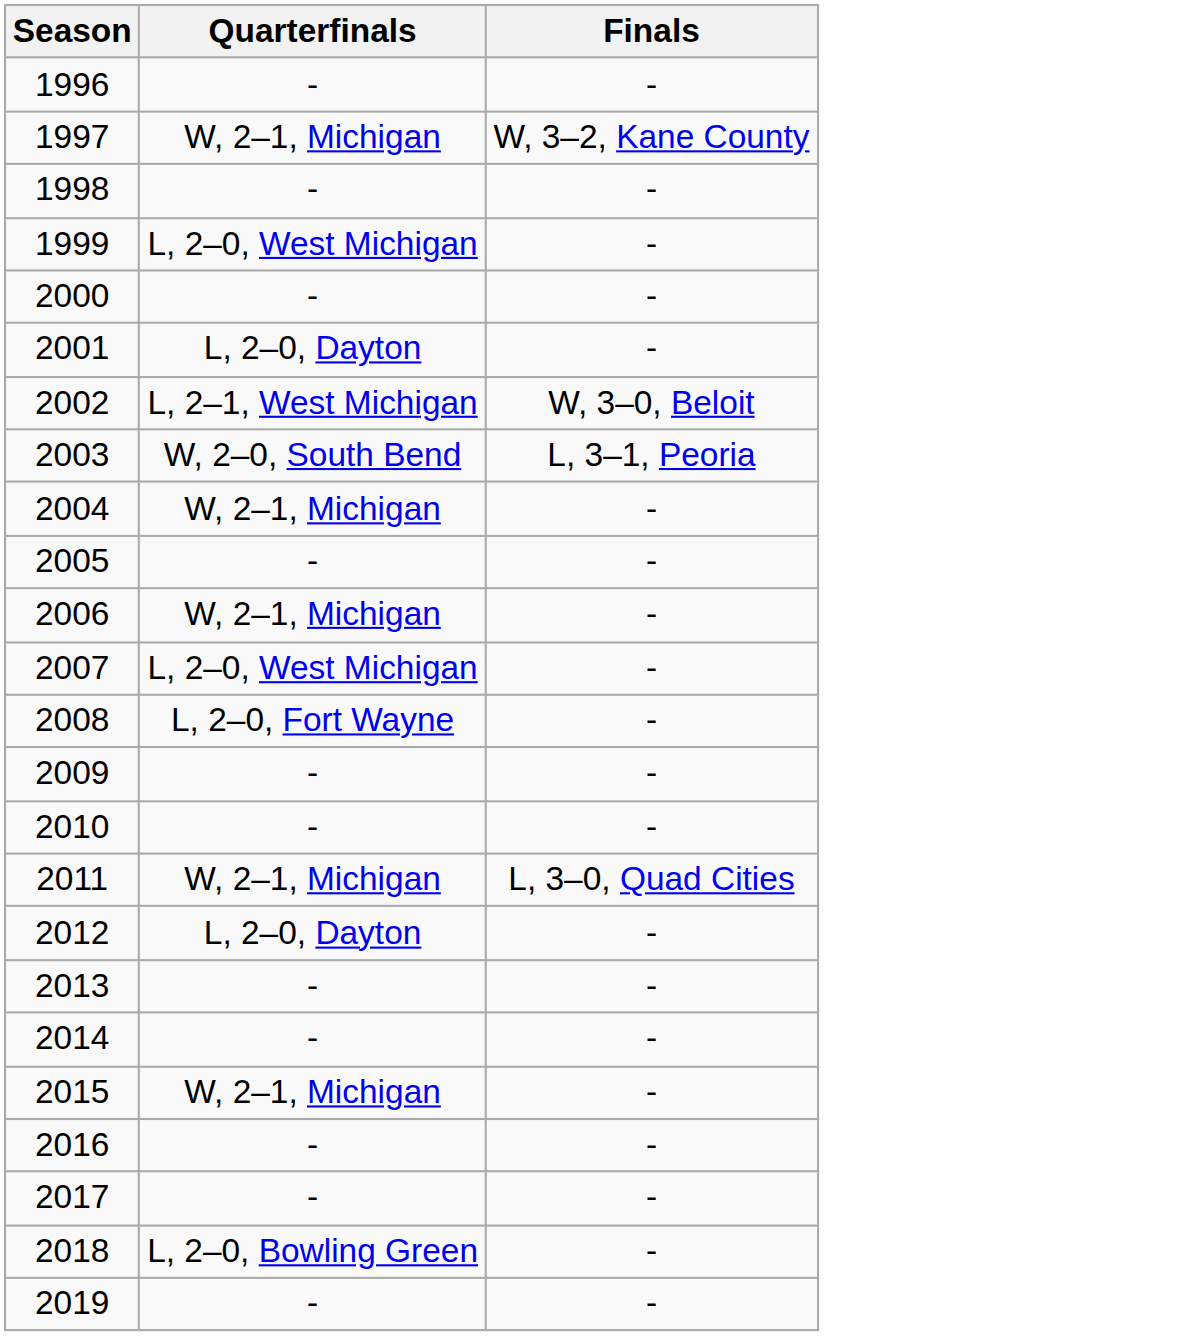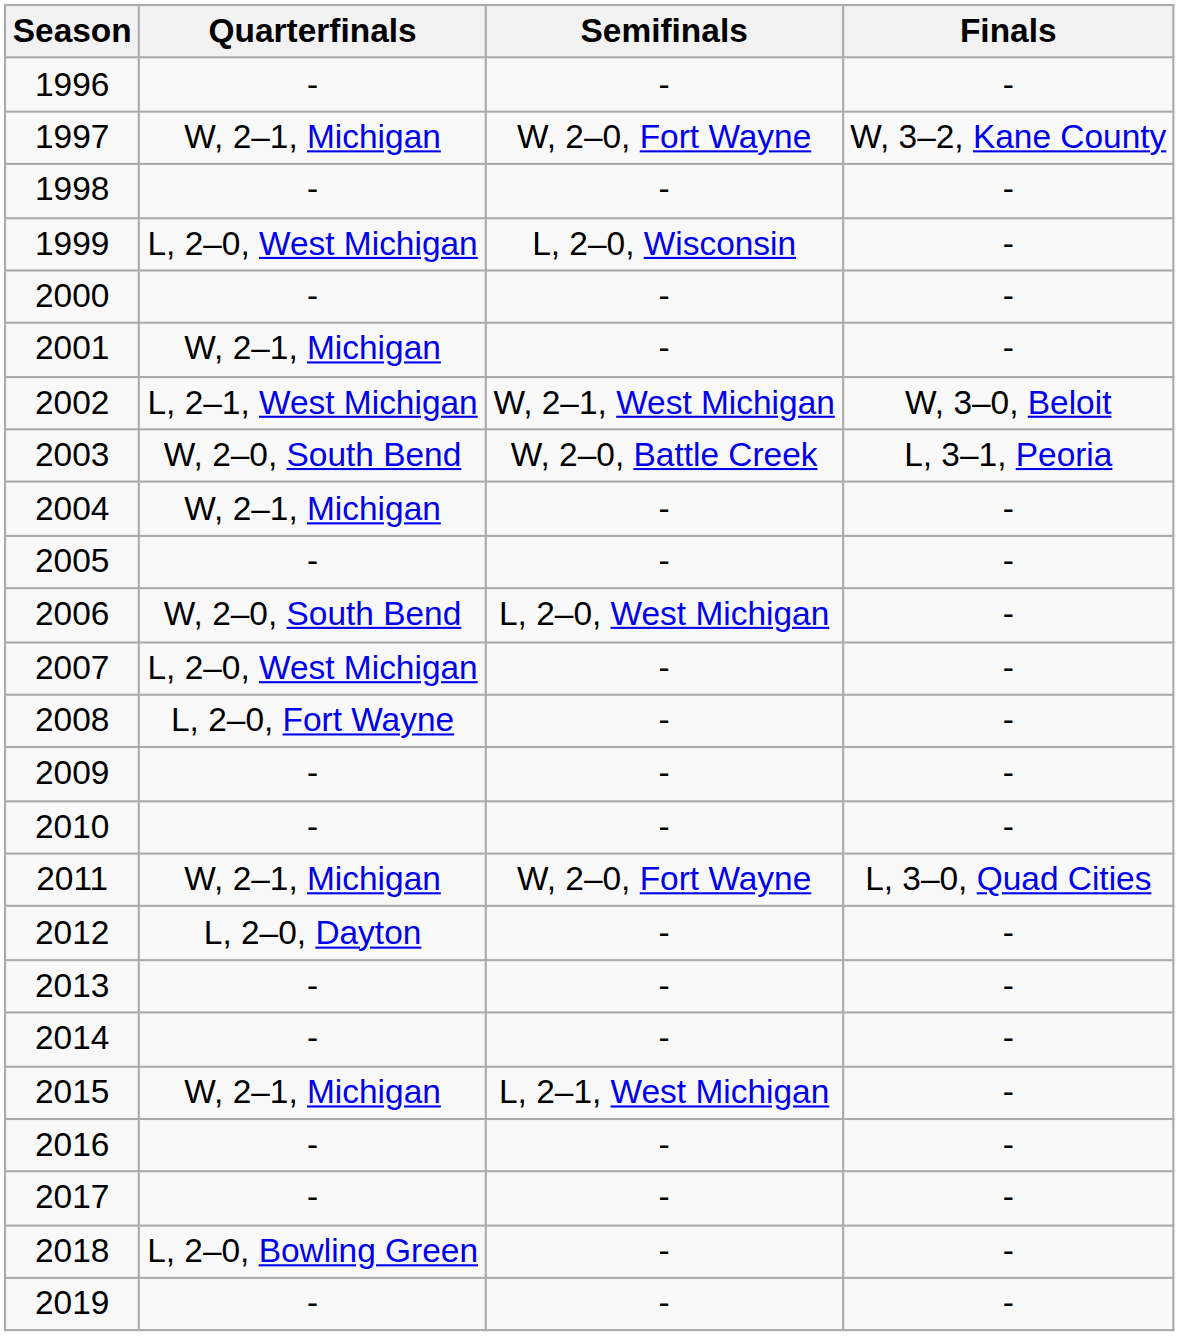+ column: Semifinals | - | W, 2–0, Fort Wayne | - | L, 2–0, Wisconsin | - | - | W, 2–1, West Michigan | W, 2–0, Battle Creek | - | - | L, 2–0, West Michigan | - | - | - | - | W, 2–0, Fort Wayne | - | - | - | L, 2–1, West Michigan | - | - | - | -
2001 | Quarterfinals: L, 2–0, Dayton -> W, 2–1, Michigan
2006 | Quarterfinals: W, 2–1, Michigan -> W, 2–0, South Bend
